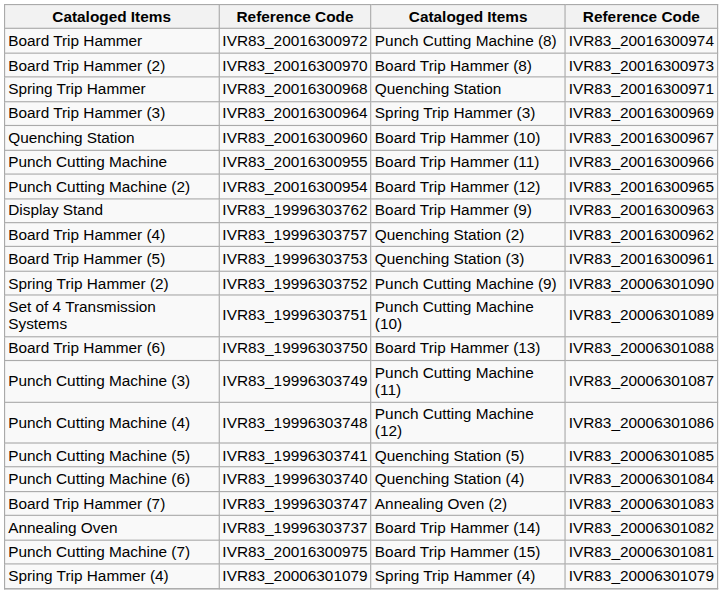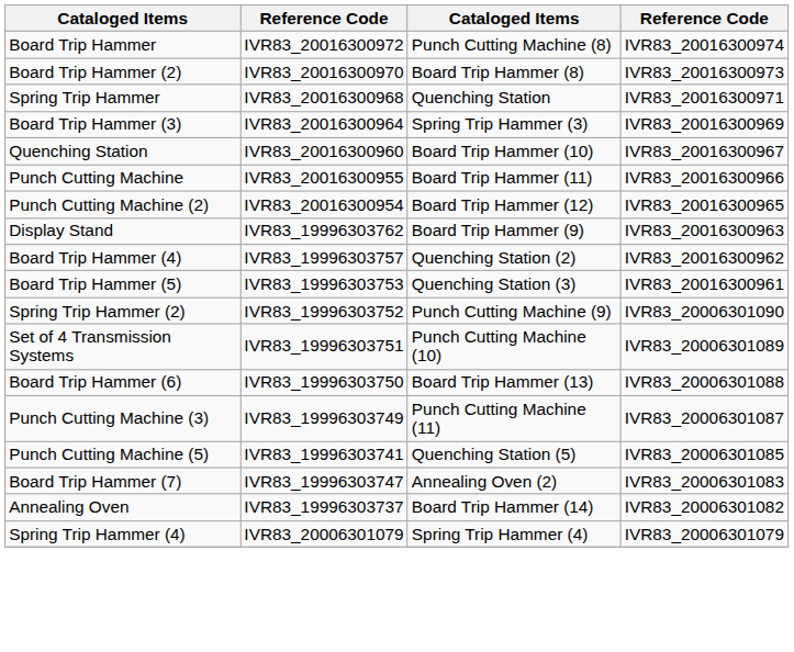- row: Punch Cutting Machine (4) | IVR83_19996303748 | Punch Cutting Machine (12) | IVR83_20006301086
- row: Punch Cutting Machine (6) | IVR83_19996303740 | Quenching Station (4) | IVR83_20006301084
- row: Punch Cutting Machine (7) | IVR83_20016300975 | Board Trip Hammer (15) | IVR83_20006301081
